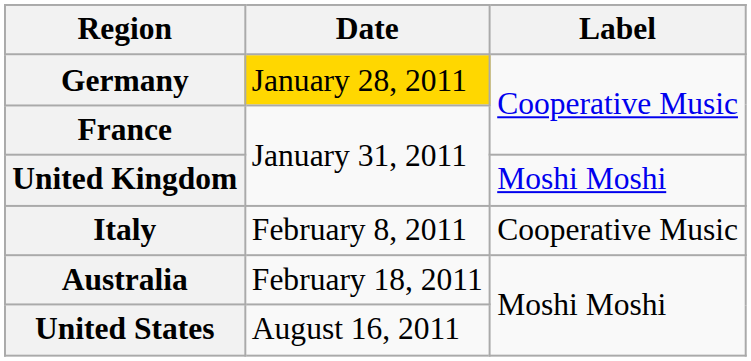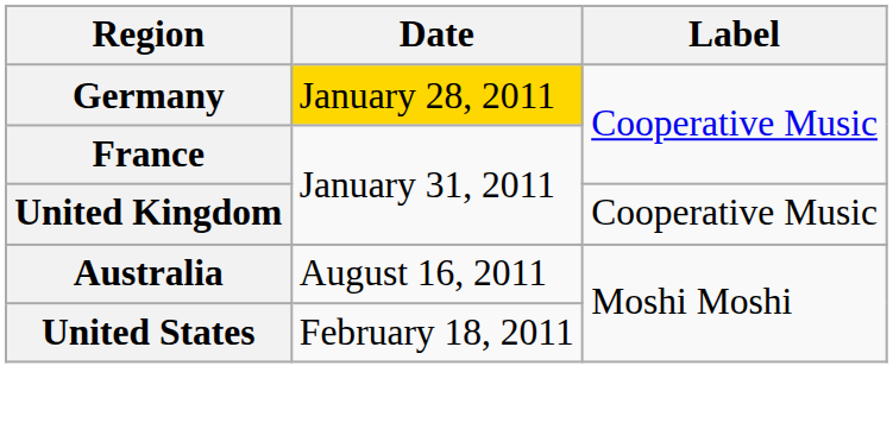United Kingdom | Label: Moshi Moshi -> Cooperative Music
- row: Italy | February 8, 2011 | Cooperative Music
Australia | Date: February 18, 2011 -> August 16, 2011
United States | Date: August 16, 2011 -> February 18, 2011
